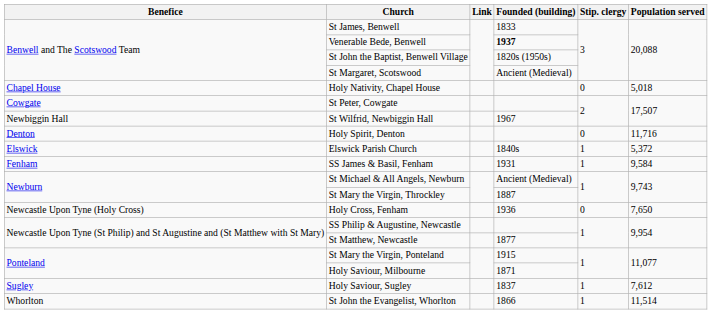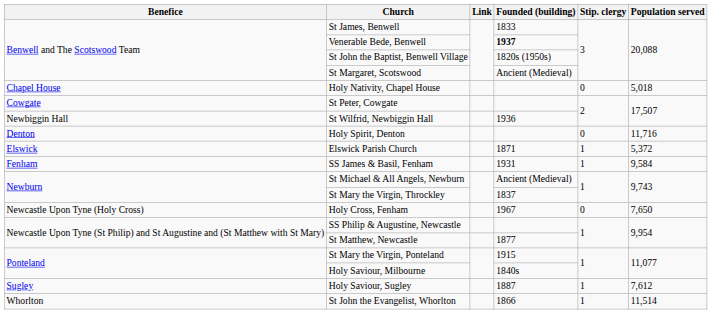St Wilfrid, Newbiggin Hall | Founded (building): 1967 -> 1936
Elswick Parish Church | Founded (building): 1840s -> 1871
St Mary the Virgin, Throckley | Founded (building): 1887 -> 1837
Holy Cross, Fenham | Founded (building): 1936 -> 1967
Holy Saviour, Milbourne | Founded (building): 1871 -> 1840s
Holy Saviour, Sugley | Founded (building): 1837 -> 1887
